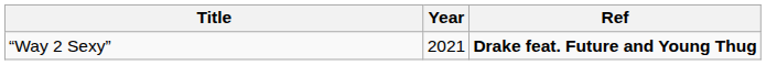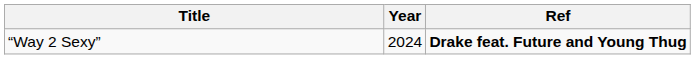“Way 2 Sexy” | Year: 2021 -> 2024
